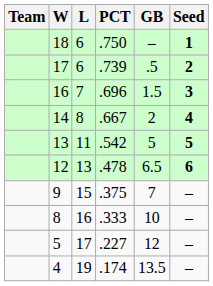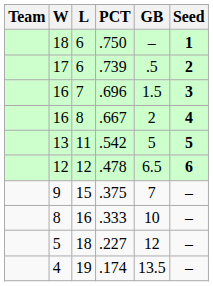.667 | W: 14 -> 16
.478 | L: 13 -> 12
.227 | L: 17 -> 18
